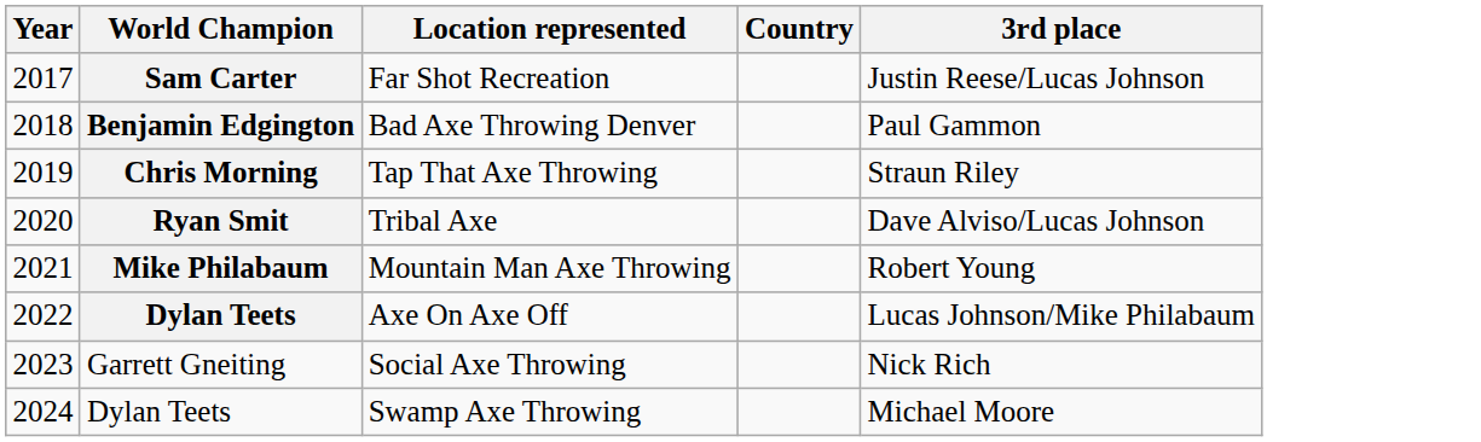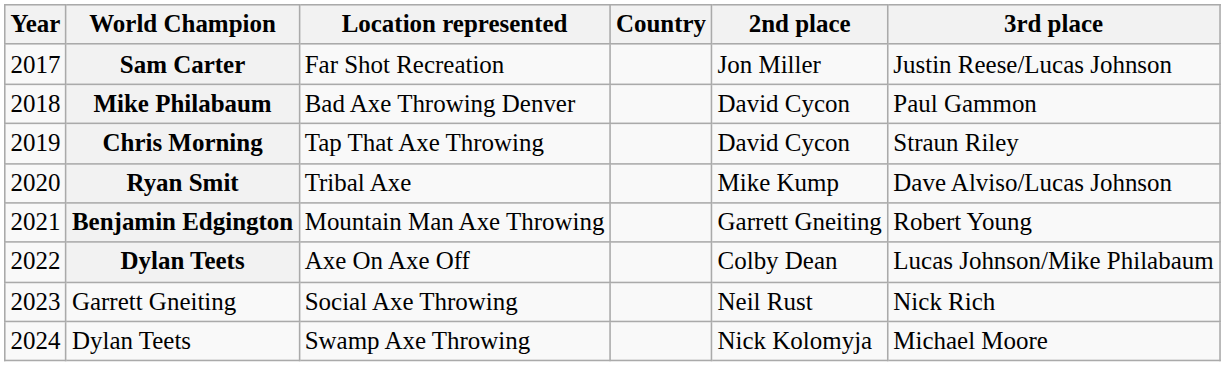+ column: 2nd place | Jon Miller | David Cycon | David Cycon | Mike Kump | Garrett Gneiting | Colby Dean | Neil Rust | Nick Kolomyja
Bad Axe Throwing Denver | World Champion: Benjamin Edgington -> Mike Philabaum
Mountain Man Axe Throwing | World Champion: Mike Philabaum -> Benjamin Edgington
